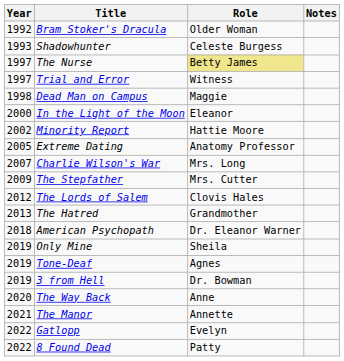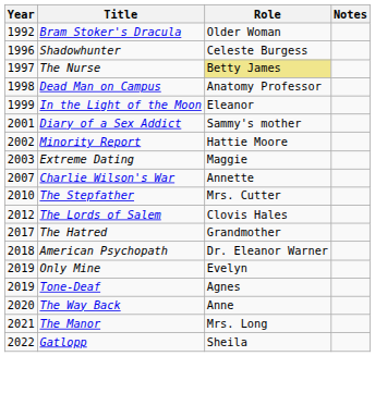Shadowhunter | Year: 1993 -> 1996
- row: 1997 | Trial and Error | Witness
Dead Man on Campus | Role: Maggie -> Anatomy Professor
In the Light of the Moon | Year: 2000 -> 1999
+ row: 2001 | Diary of a Sex Addict | Sammy's mother
Extreme Dating | Year: 2005 -> 2003
Extreme Dating | Role: Anatomy Professor -> Maggie
Charlie Wilson's War | Role: Mrs. Long -> Annette
The Stepfather | Year: 2009 -> 2010
The Hatred | Year: 2013 -> 2017
Only Mine | Role: Sheila -> Evelyn
- row: 2019 | 3 from Hell | Dr. Bowman
The Manor | Role: Annette -> Mrs. Long
Gatlopp | Role: Evelyn -> Sheila
- row: 2022 | 8 Found Dead | Patty
